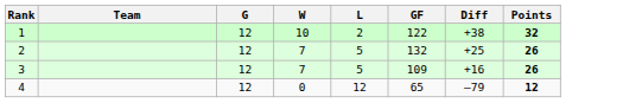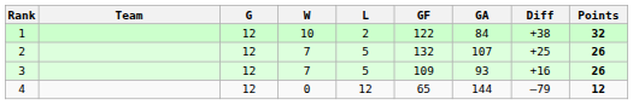+ column: GA | 84 | 107 | 93 | 144
